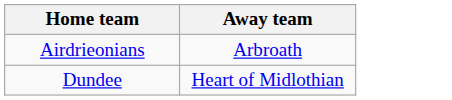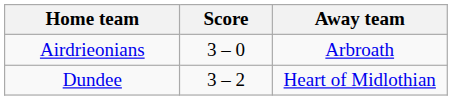+ column: Score | 3 – 0 | 3 – 2
